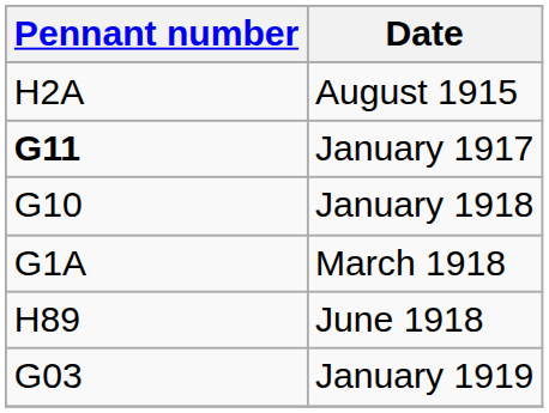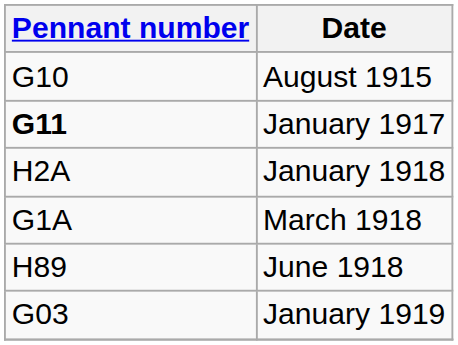August 1915 | Pennant number: H2A -> G10
January 1918 | Pennant number: G10 -> H2A
